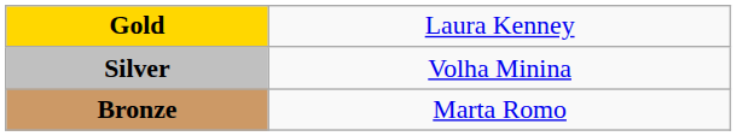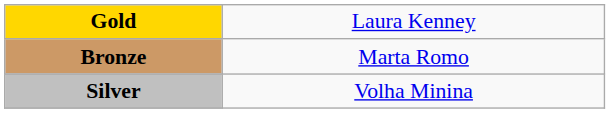rows swapped: Silver <-> Bronze
